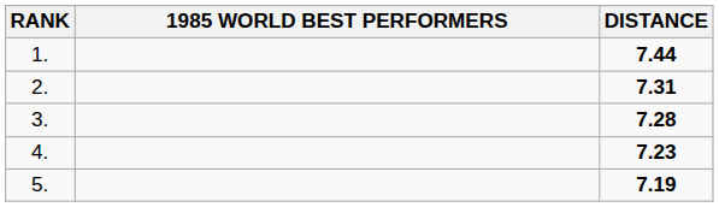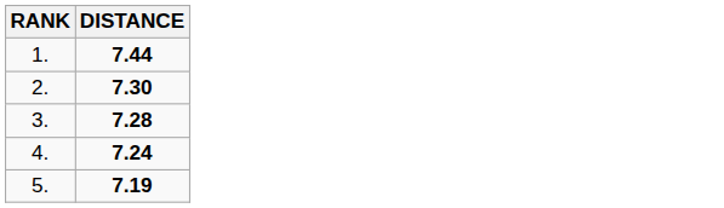- column: 1985 WORLD BEST PERFORMERS
2. | DISTANCE: 7.31 -> 7.30
4. | DISTANCE: 7.23 -> 7.24
